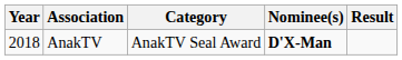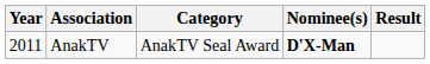AnakTV | Year: 2018 -> 2011
